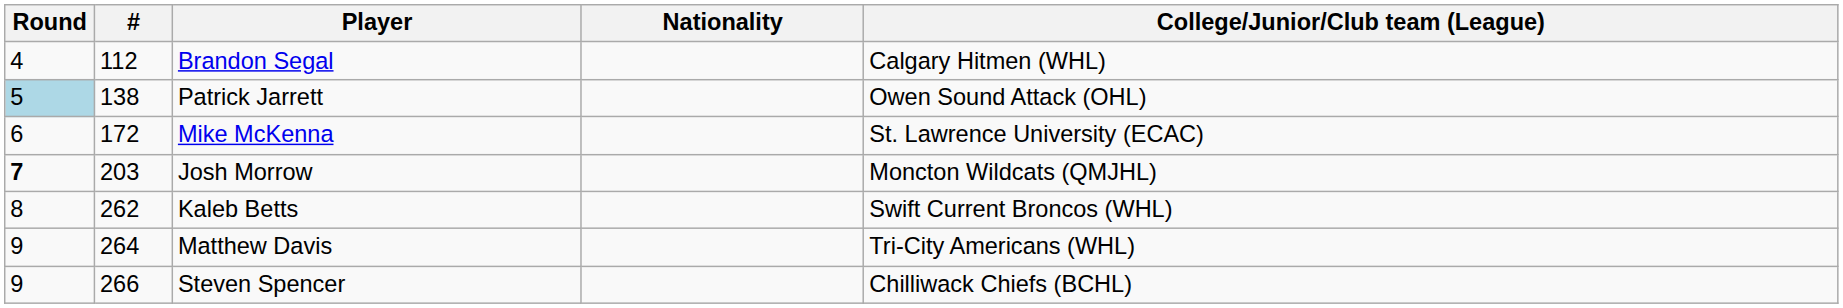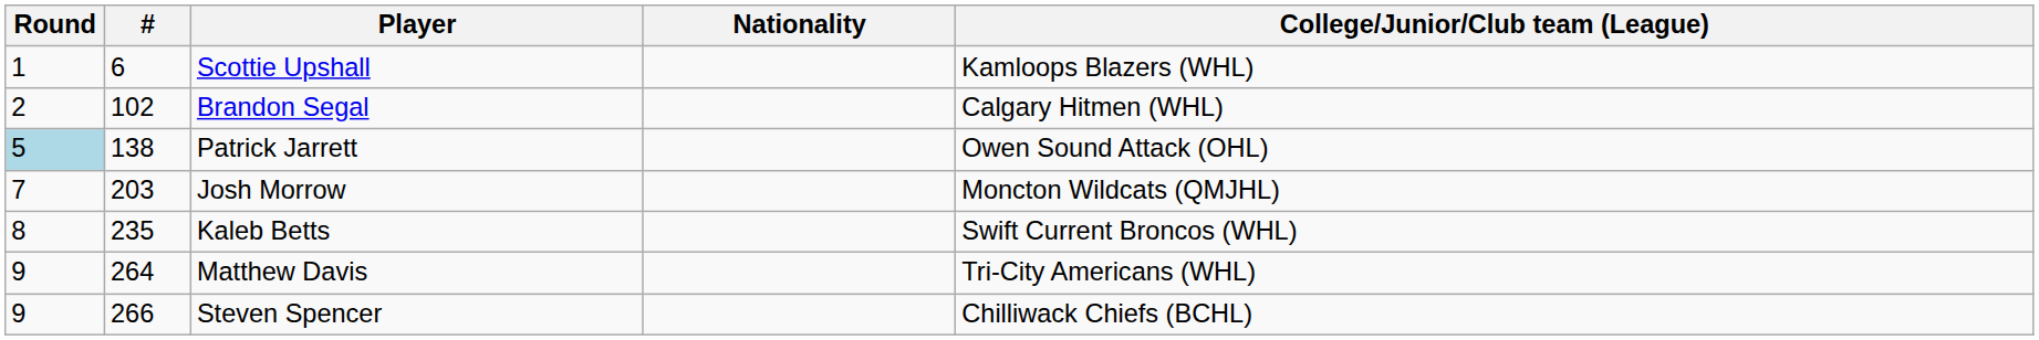+ row: 1 | 6 | Scottie Upshall | Kamloops Blazers (WHL)
Brandon Segal | Round: 4 -> 2
Brandon Segal | #: 112 -> 102
- row: 6 | 172 | Mike McKenna | St. Lawrence University (ECAC)
Josh Morrow | Round: bold -> normal
Kaleb Betts | #: 262 -> 235
